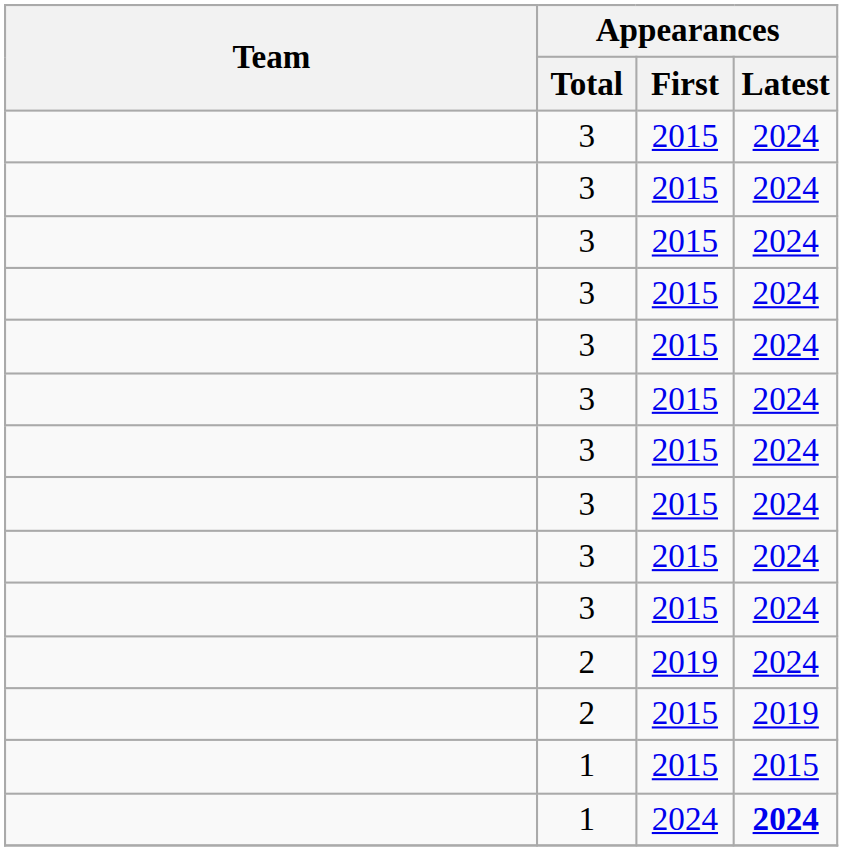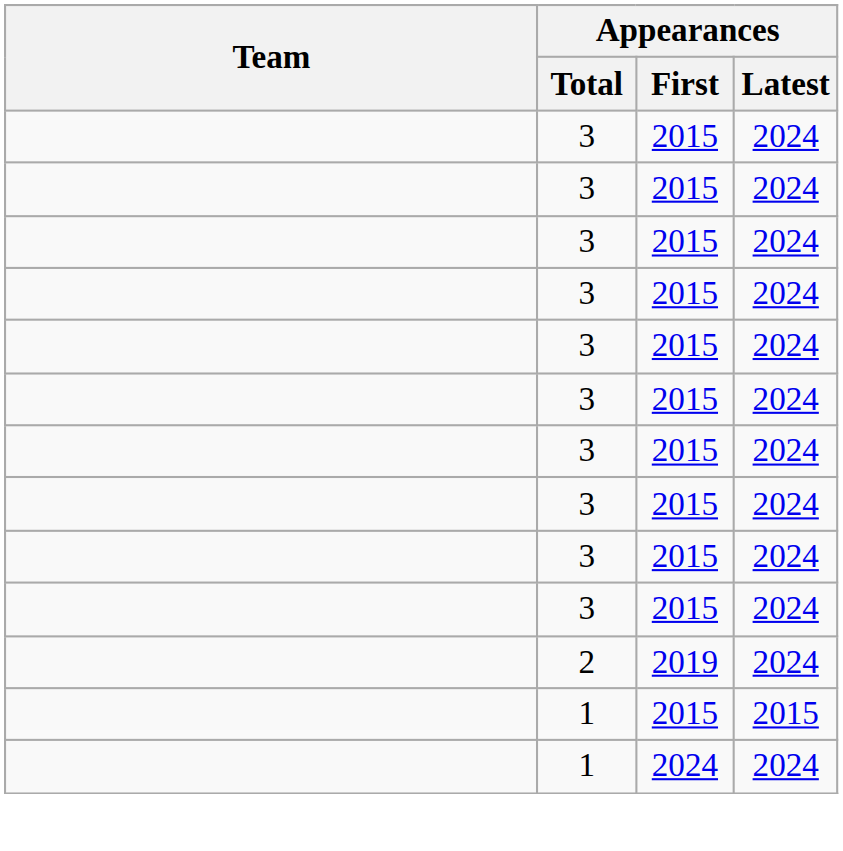- row: 2 | 2015 | 2019
1 / 2024 | Appearances / Latest: bold -> normal
